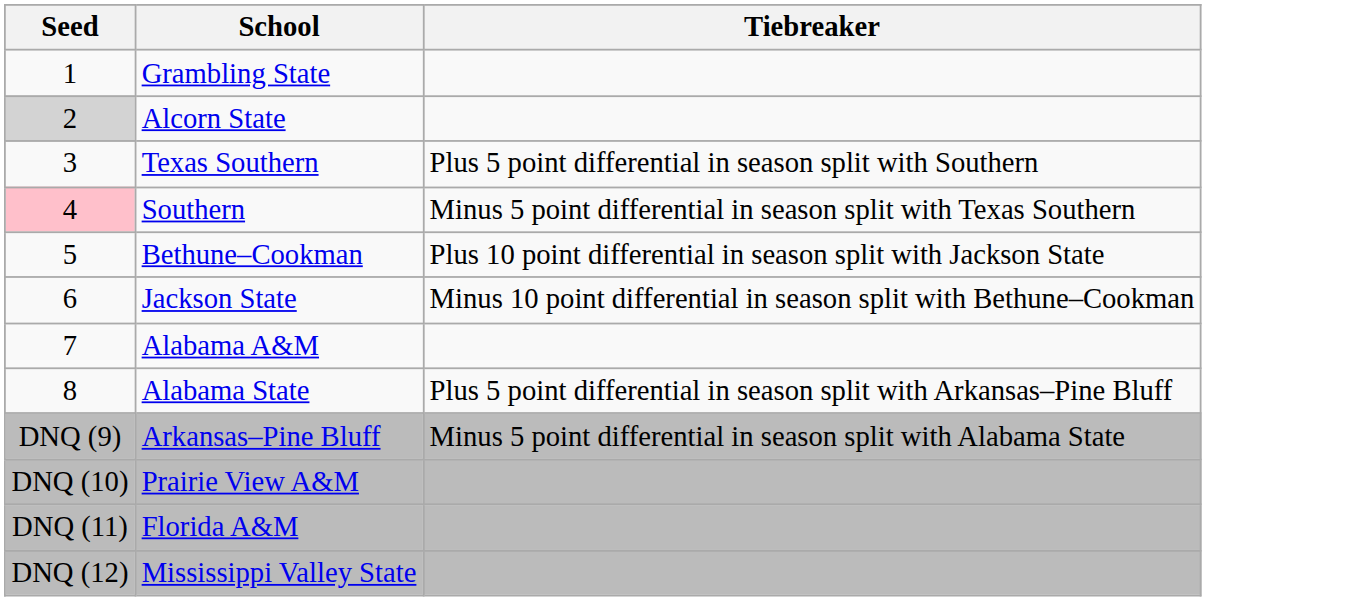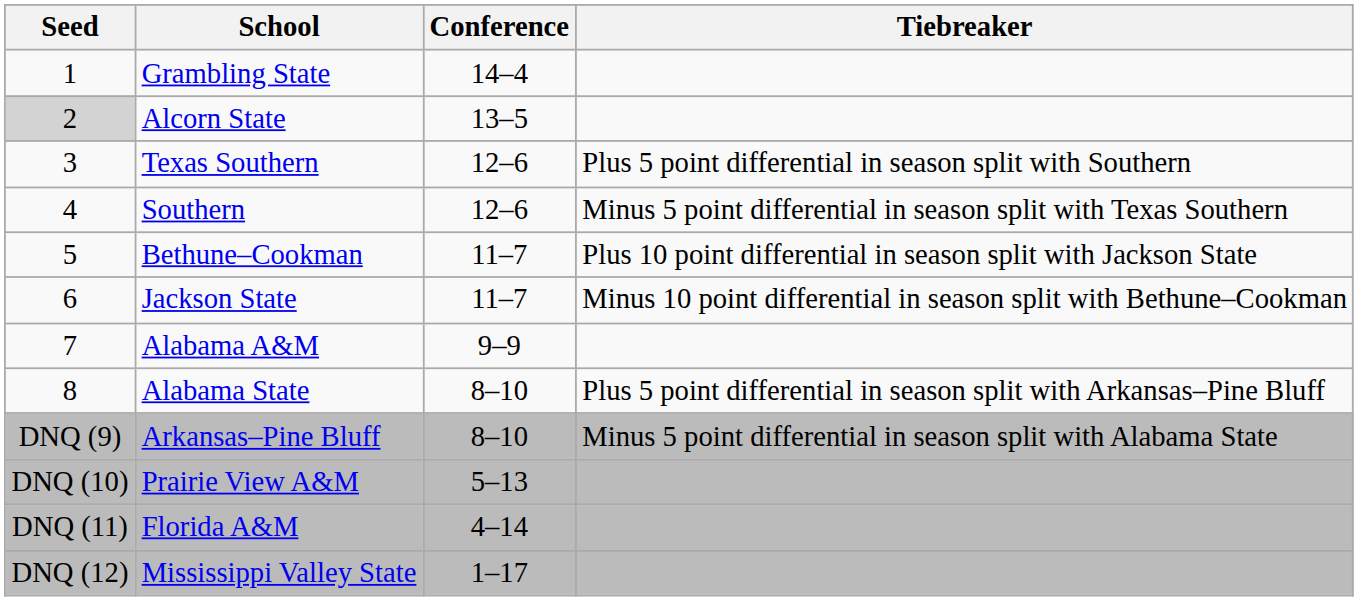+ column: Conference | 14–4 | 13–5 | 12–6 | 12–6 | 11–7 | 11–7 | 9–9 | 8–10 | 8–10 | 5–13 | 4–14 | 1–17
Southern | Seed: pink background -> no background
